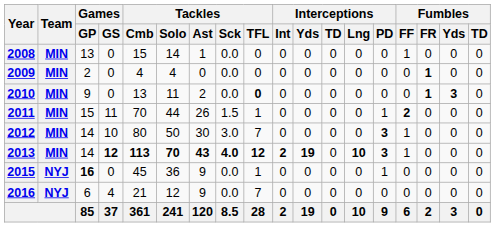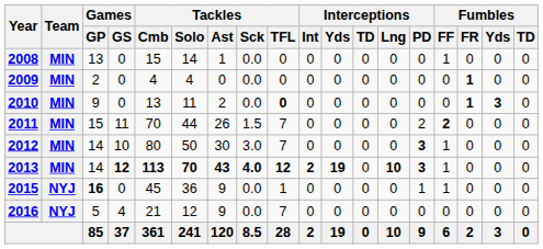2011 | Tackles / TFL: 1 -> 7
2011 | Interceptions / PD: 1 -> 2
2015 | Fumbles / FF: 0 -> 1
2016 | Games / GP: 6 -> 5
